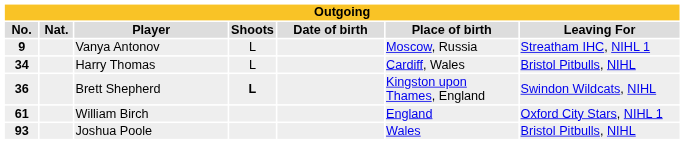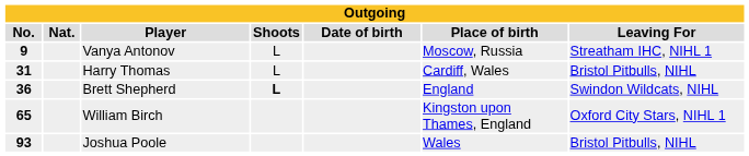Harry Thomas | No.: 34 -> 31
Brett Shepherd | Place of birth: Kingston upon Thames, England -> England
William Birch | No.: 61 -> 65
William Birch | Place of birth: England -> Kingston upon Thames, England
